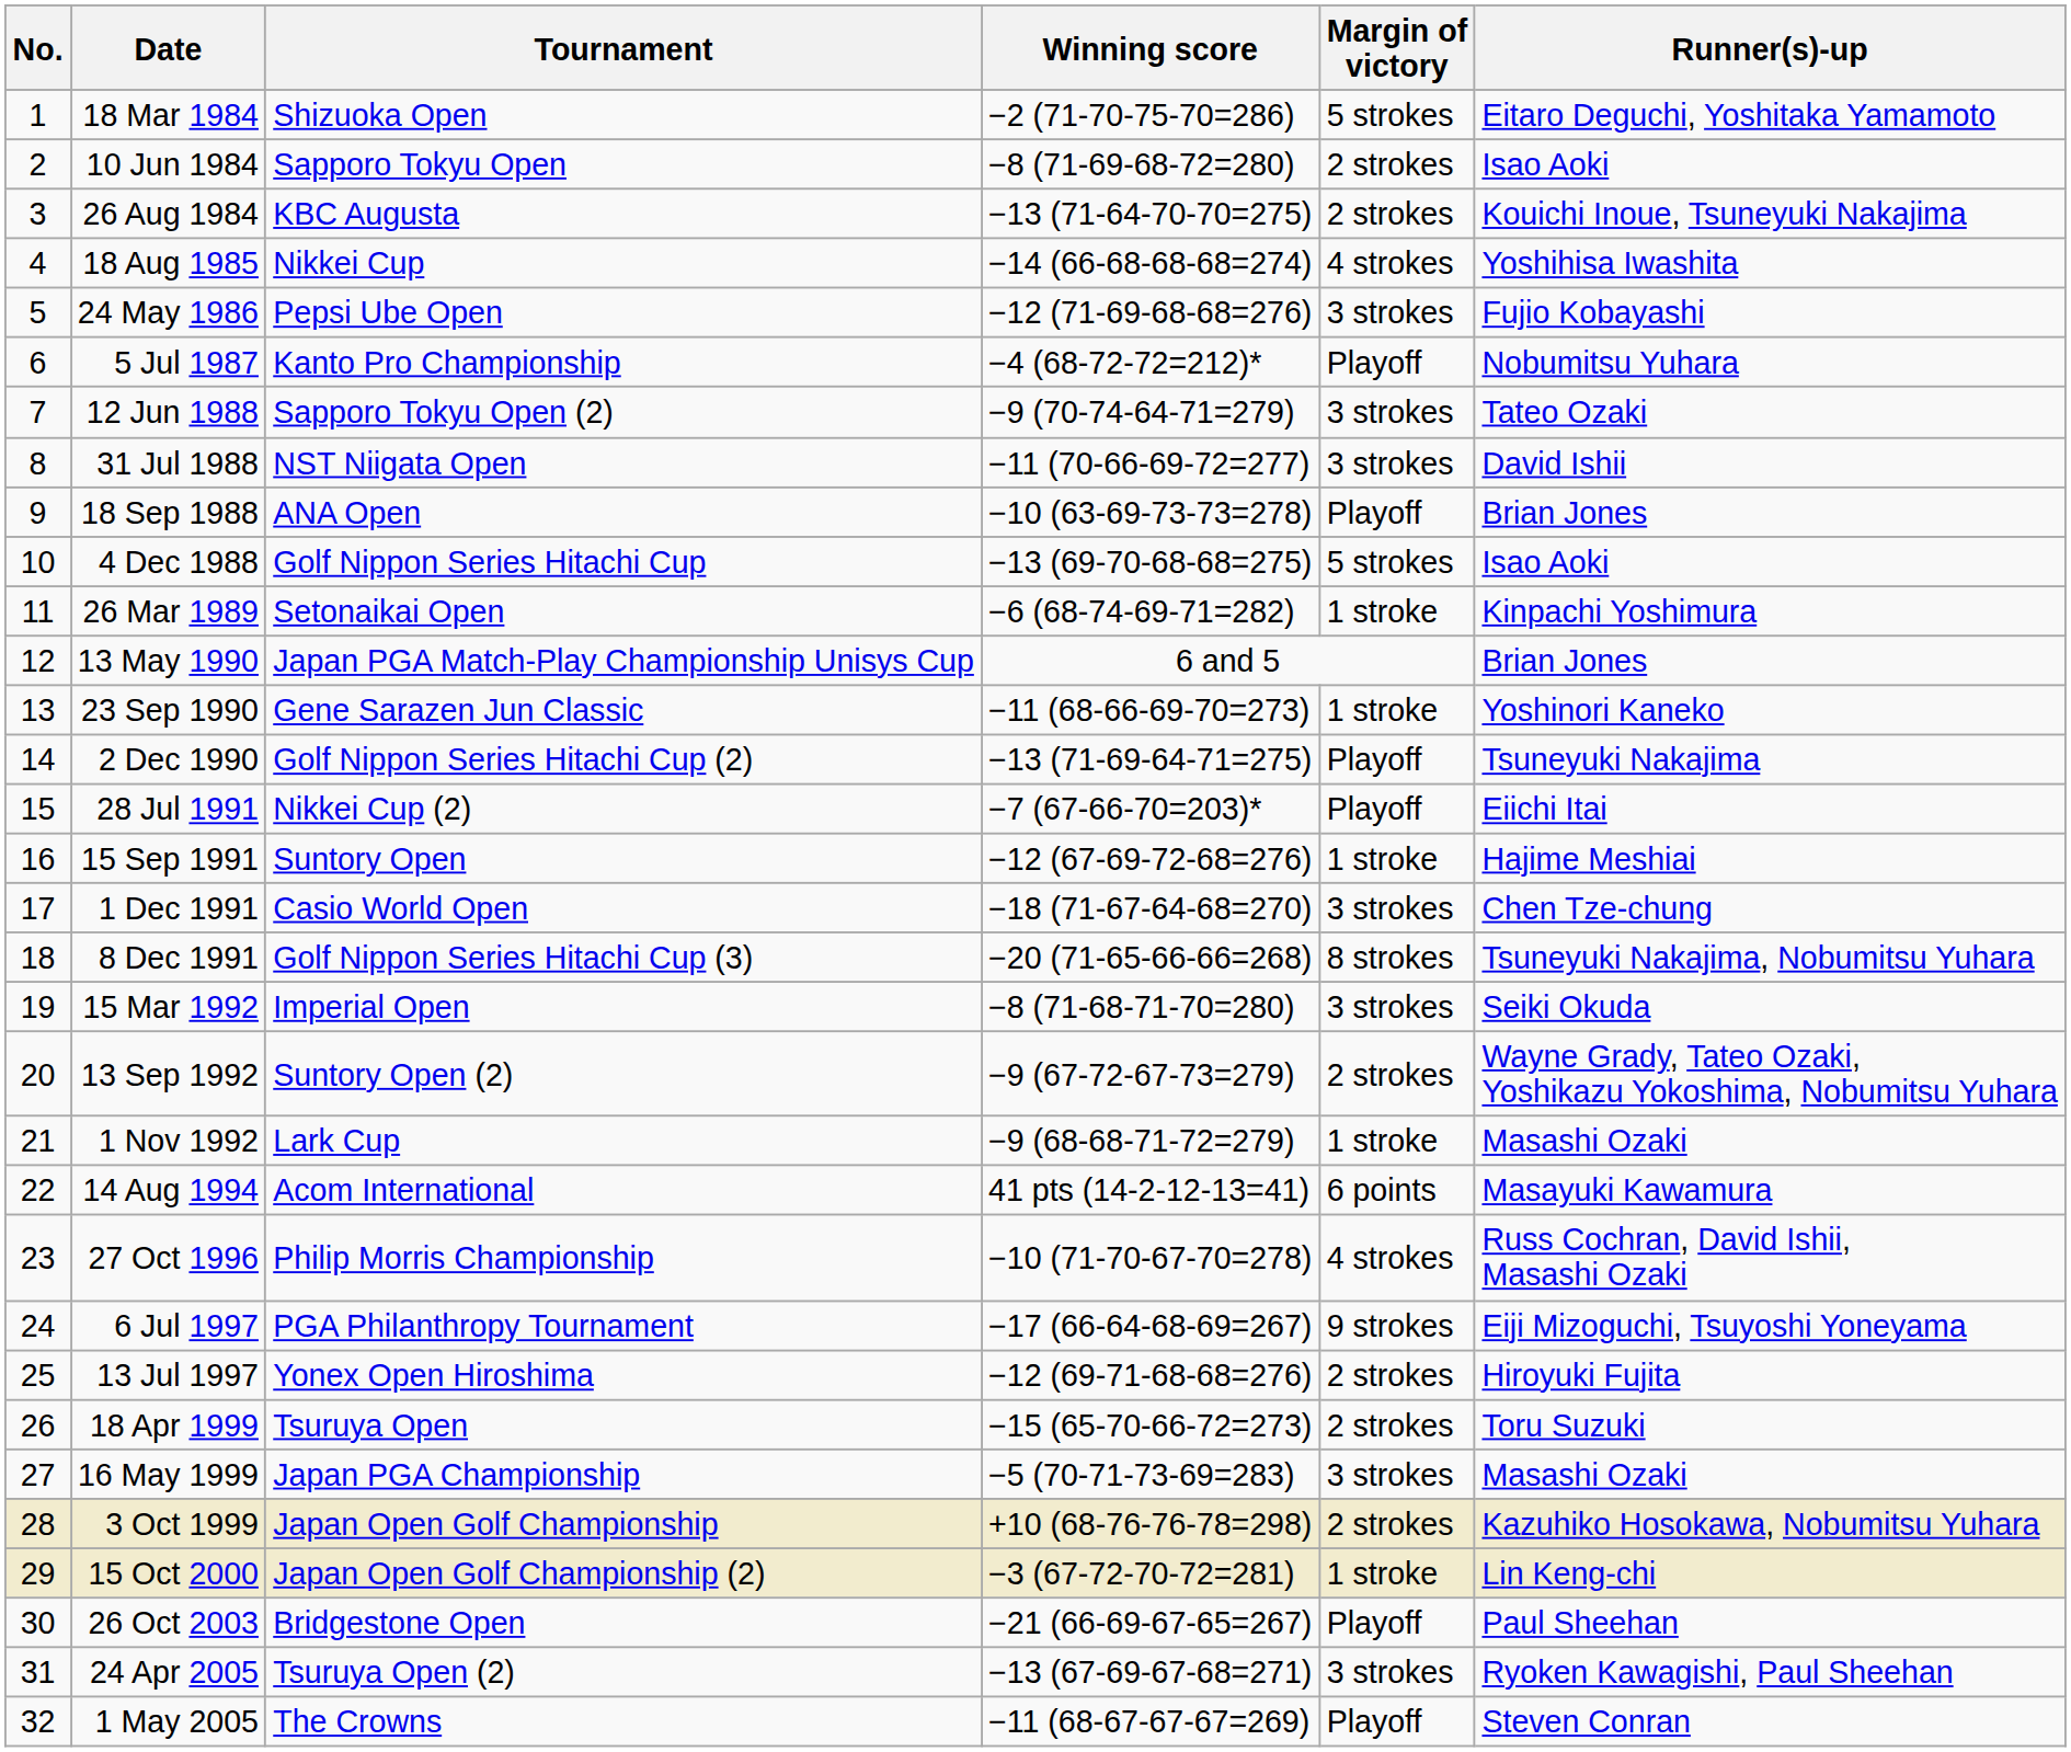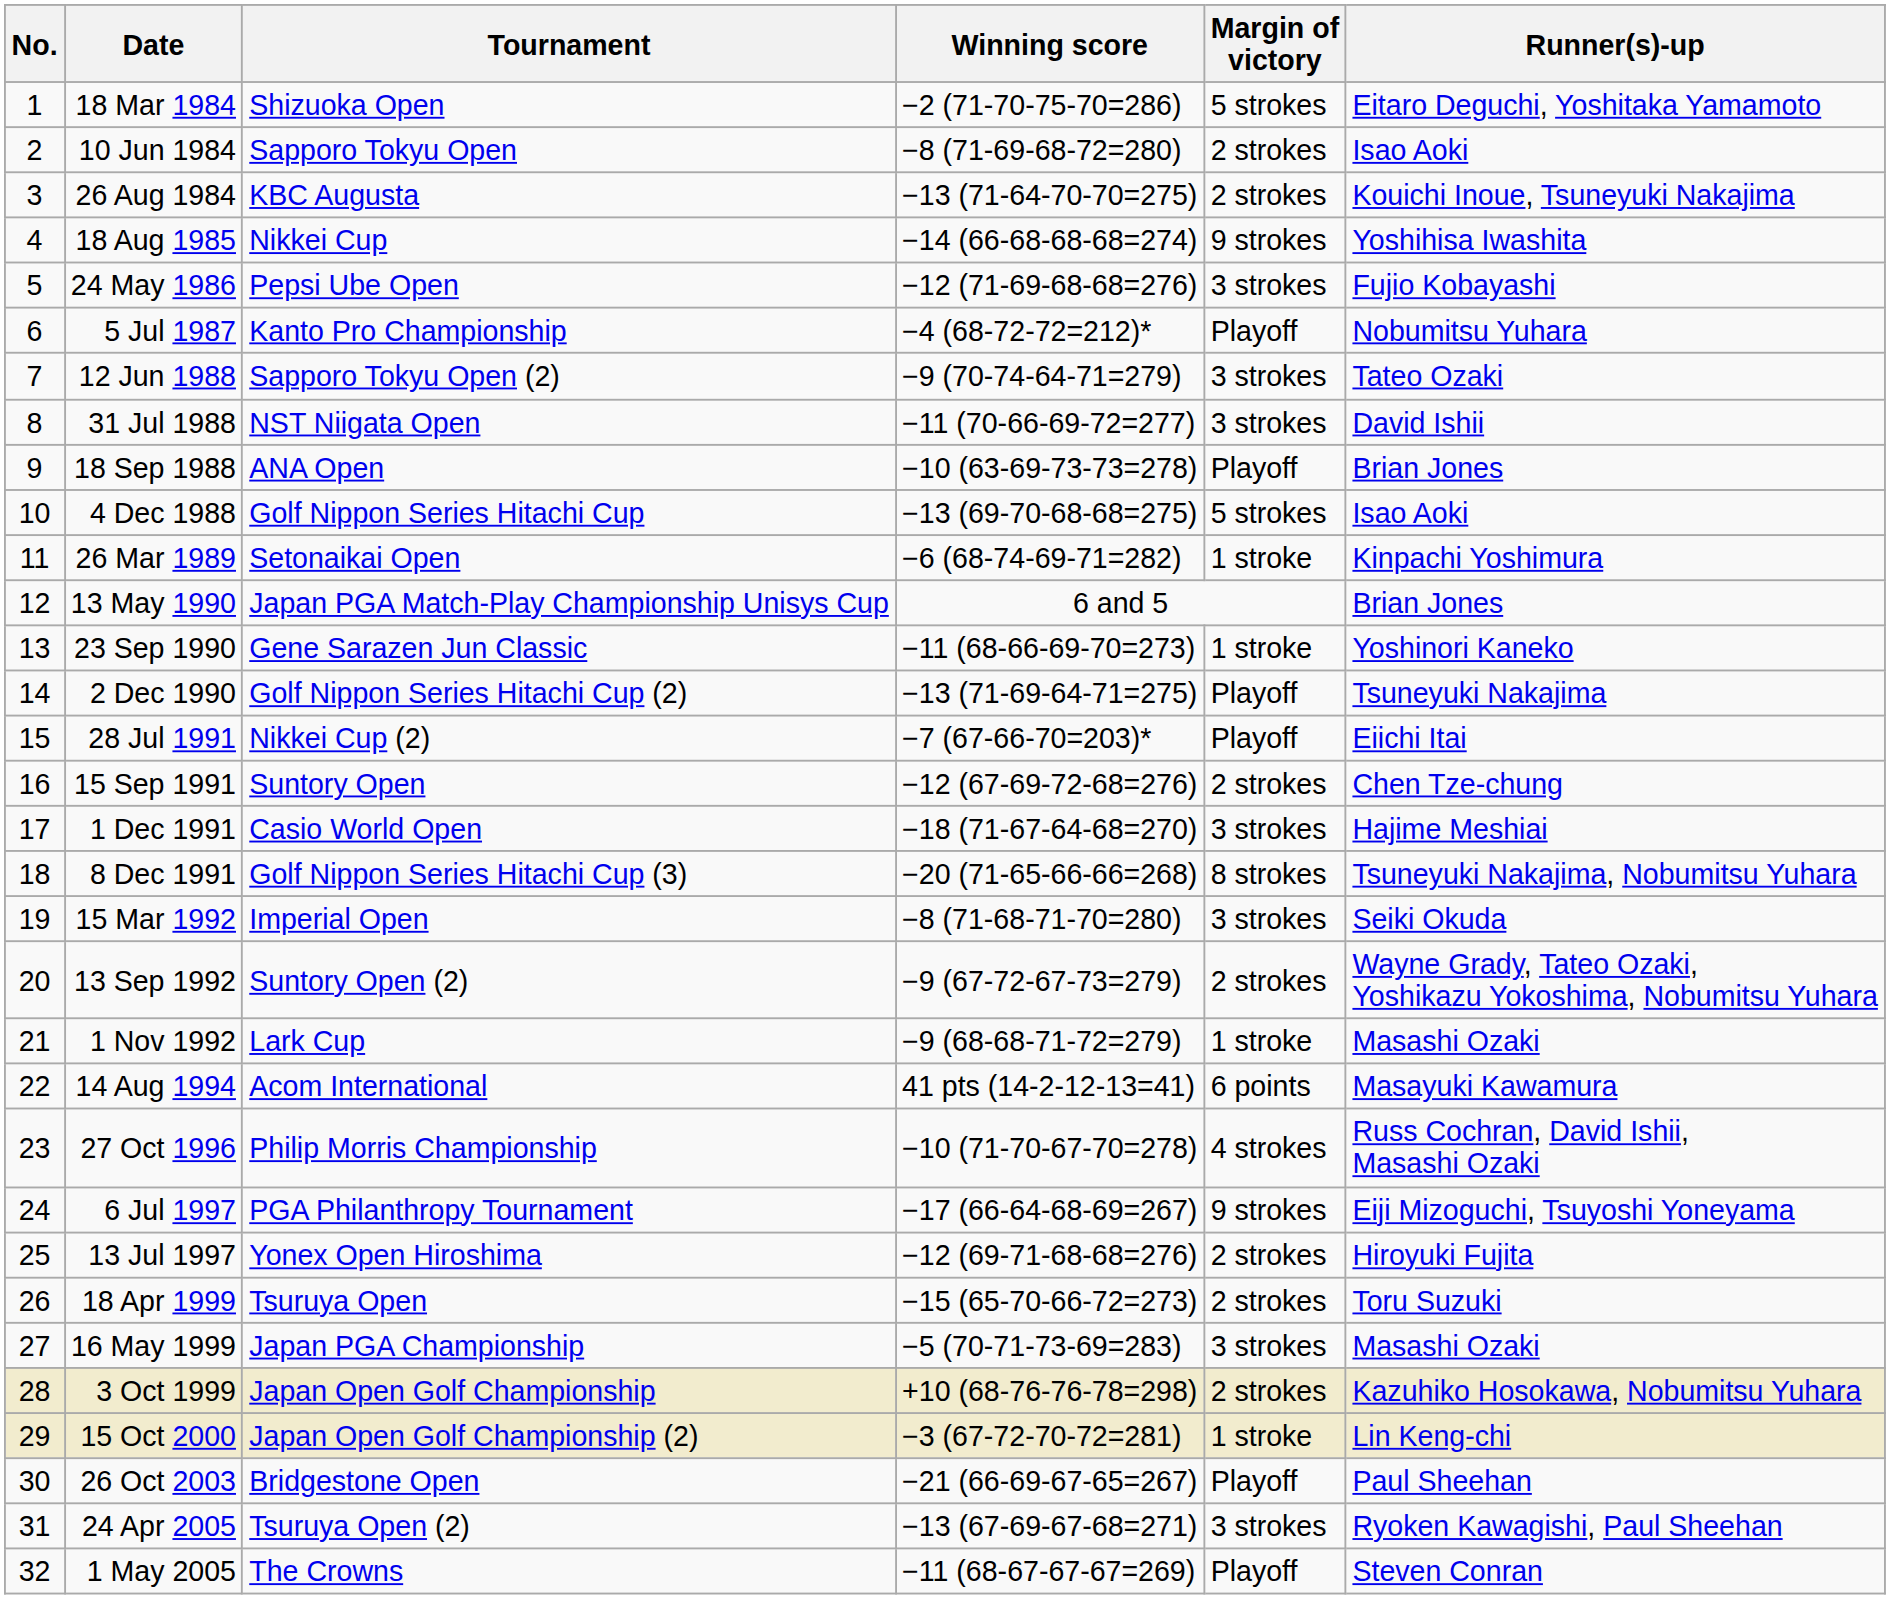18 Aug 1985 | Margin of victory: 4 strokes -> 9 strokes
15 Sep 1991 | Margin of victory: 1 stroke -> 2 strokes
15 Sep 1991 | Runner(s)-up: Hajime Meshiai -> Chen Tze-chung
1 Dec 1991 | Runner(s)-up: Chen Tze-chung -> Hajime Meshiai
